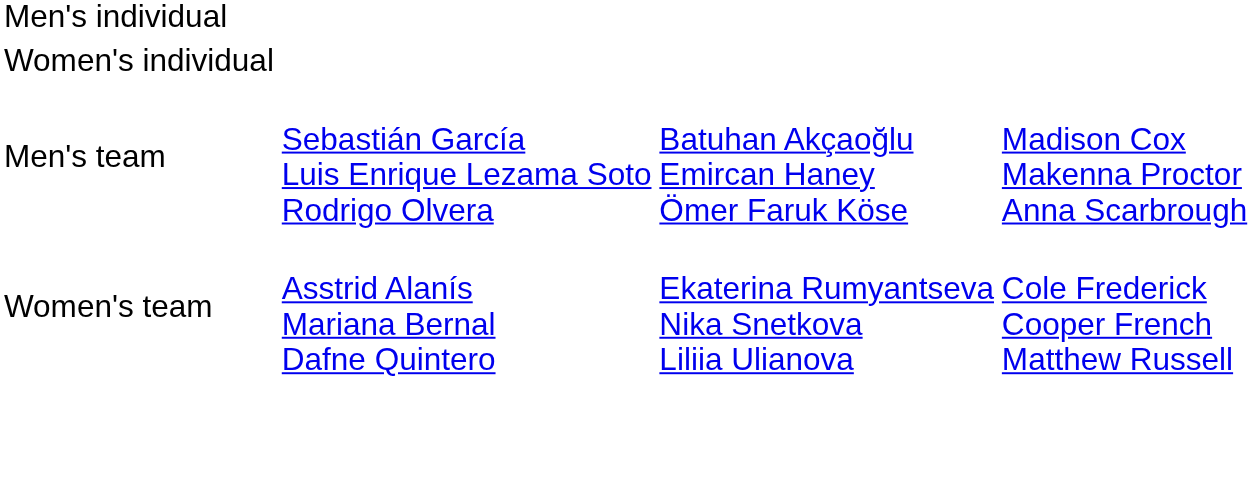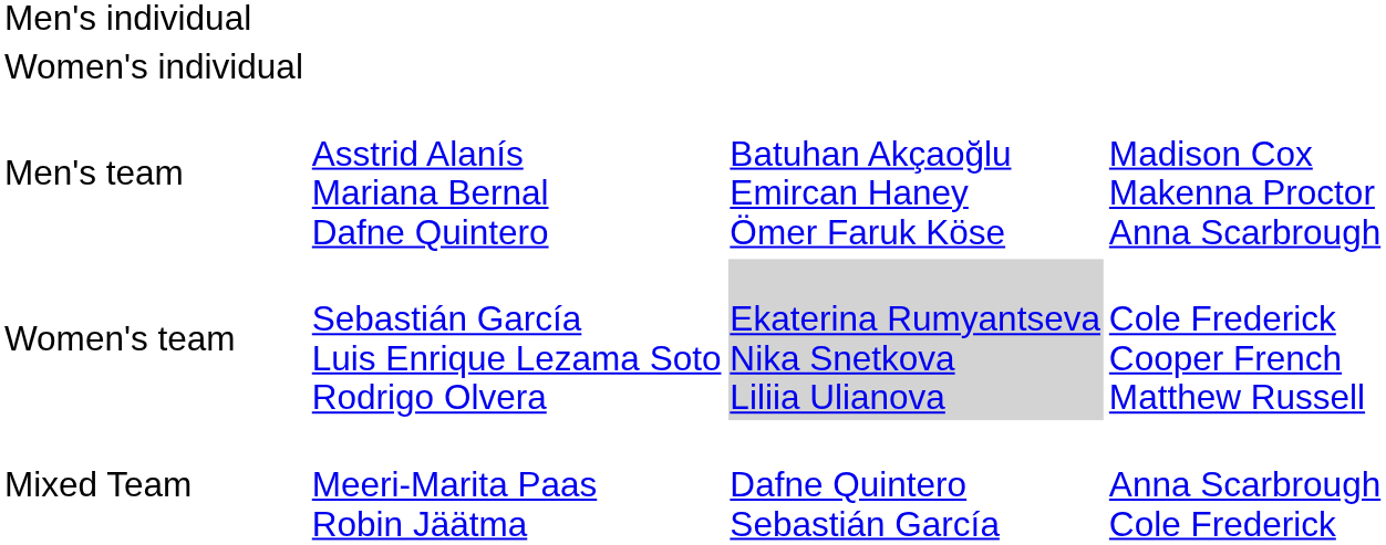Men's team | column 2: Sebastián García Luis Enrique Lezama Soto Rodrigo Olvera -> Asstrid Alanís Mariana Bernal Dafne Quintero
Women's team | column 2: Asstrid Alanís Mariana Bernal Dafne Quintero -> Sebastián García Luis Enrique Lezama Soto Rodrigo Olvera
Women's team | column 3: no background -> lightgrey background
+ row: Mixed Team | Meeri-Marita Paas Robin Jäätma | Dafne Quintero Sebastián García | Anna Scarbrough Cole Frederick
